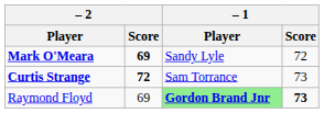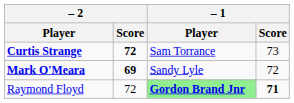rows swapped: Mark O'Meara <-> Curtis Strange
Raymond Floyd | – 2 / Score: 69 -> 72
Raymond Floyd | – 1 / Score: 73 -> 71
